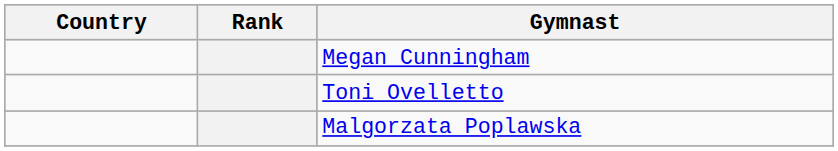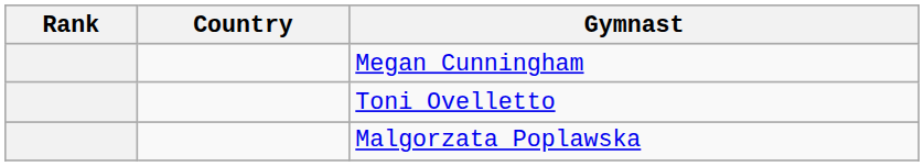columns swapped: Rank <-> Country
